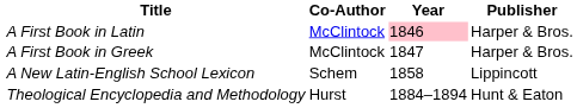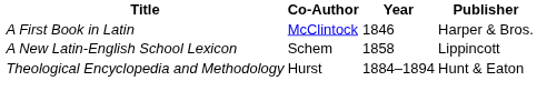A First Book in Latin | Year: pink background -> no background
- row: A First Book in Greek | McClintock | 1847 | Harper & Bros.
